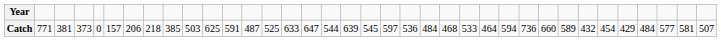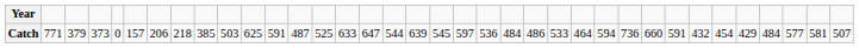Catch | column 3: 381 -> 379
Catch | column 23: 468 -> 486
Catch | column 29: 589 -> 591
